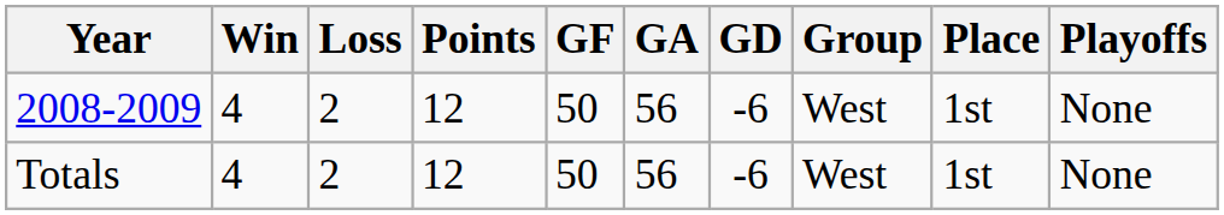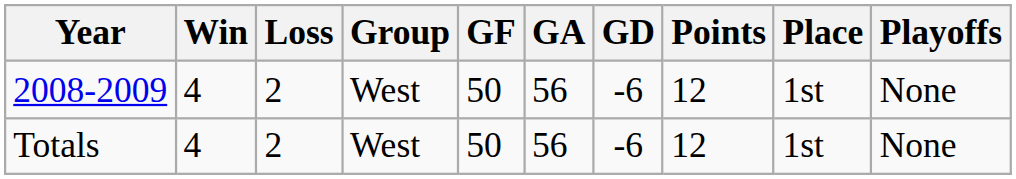columns swapped: Points <-> Group
